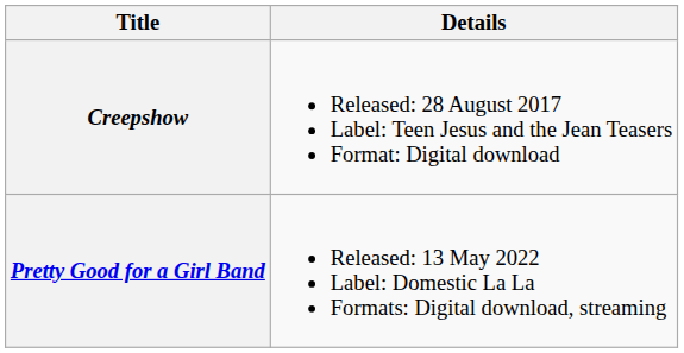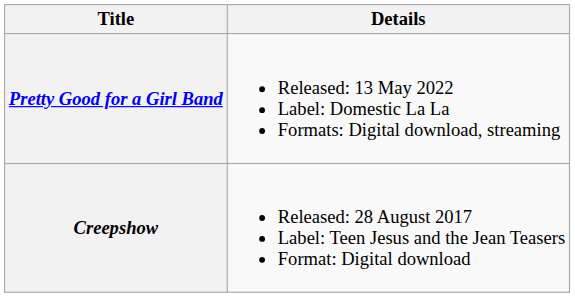rows swapped: Creepshow <-> Pretty Good for a Girl Band
